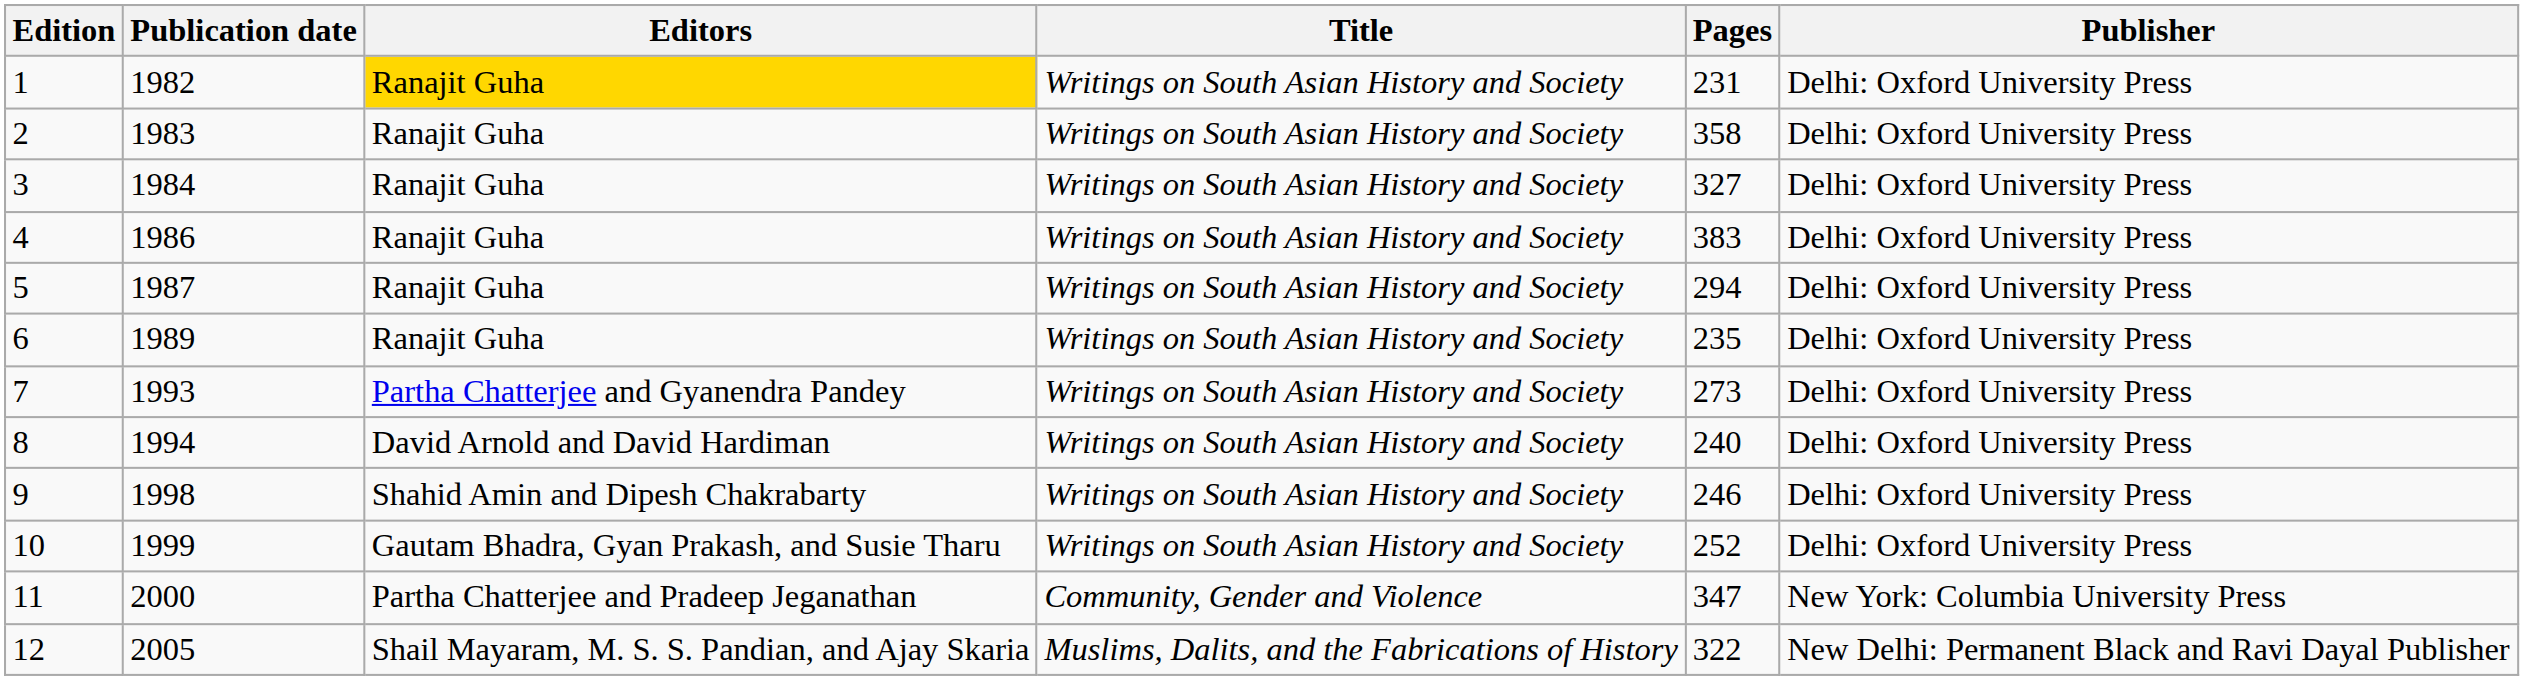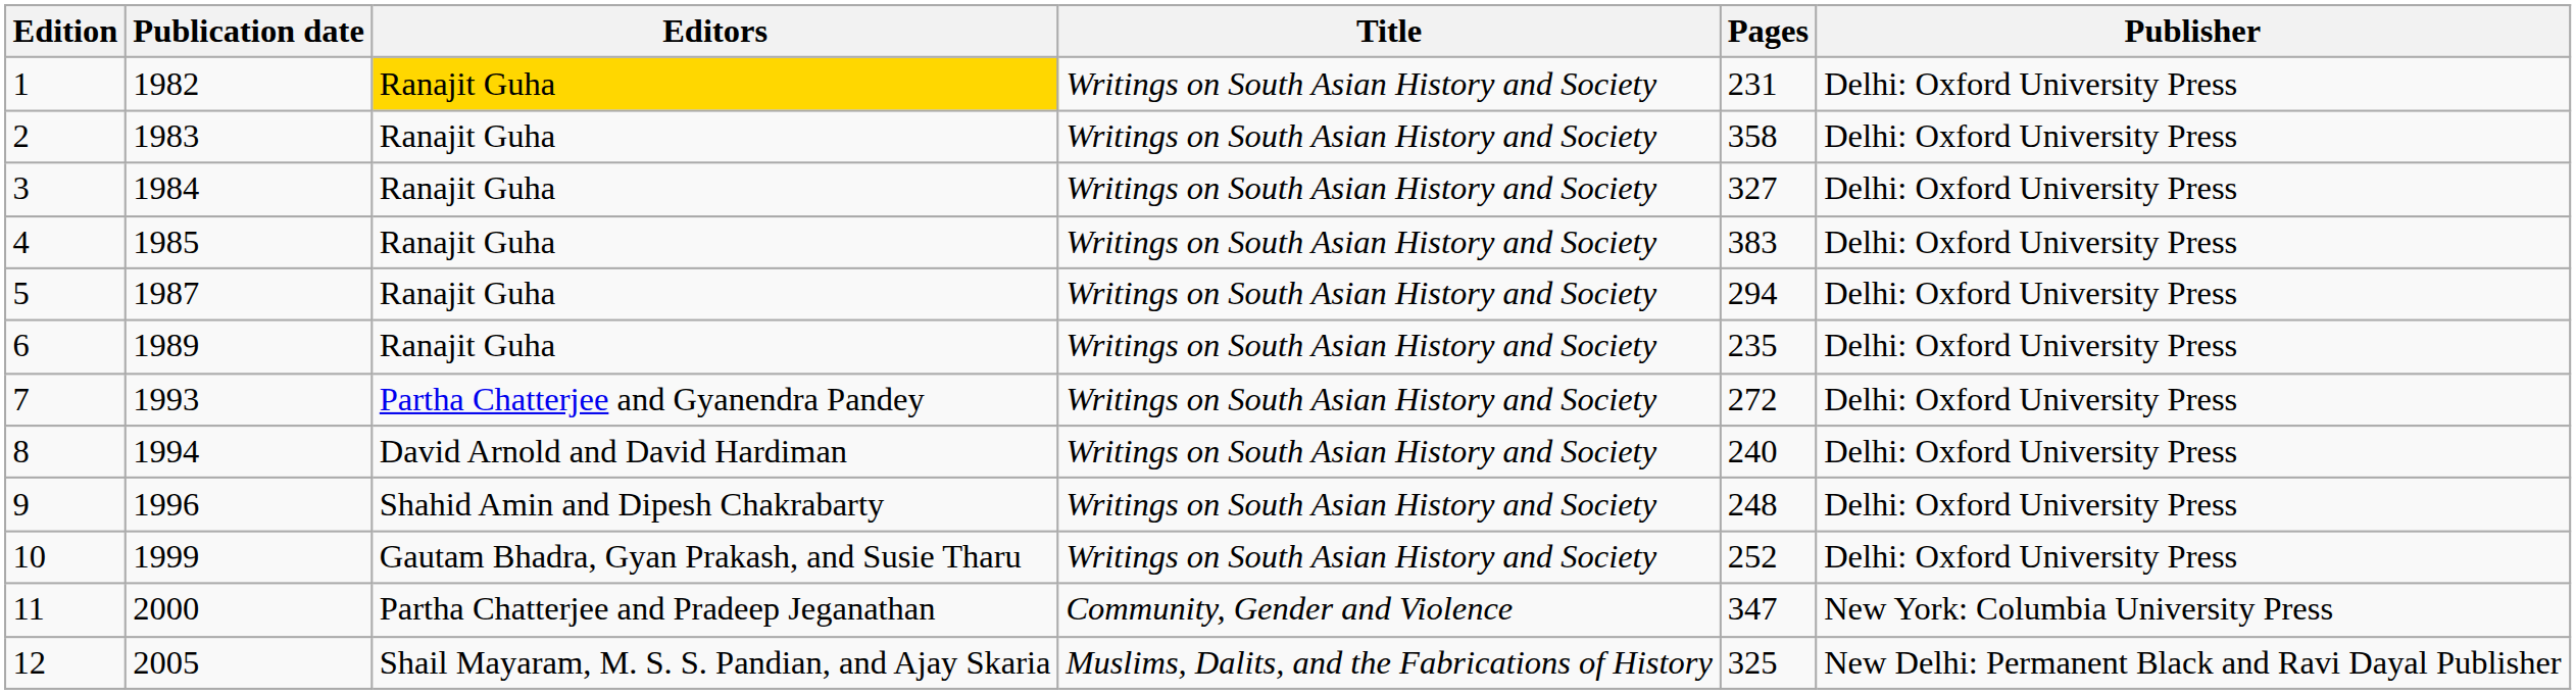4 | Publication date: 1986 -> 1985
7 | Pages: 273 -> 272
9 | Publication date: 1998 -> 1996
9 | Pages: 246 -> 248
12 | Pages: 322 -> 325
